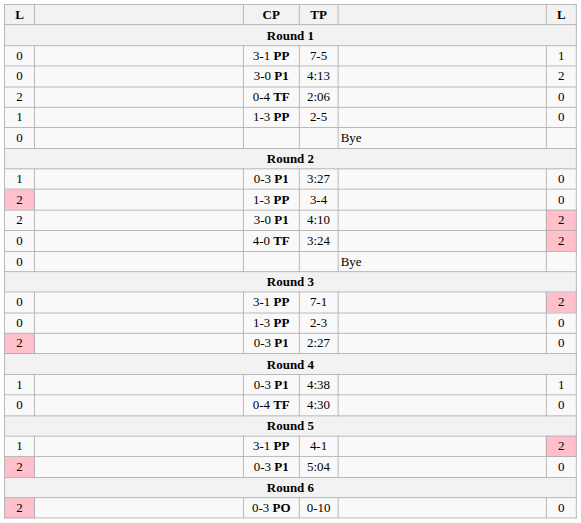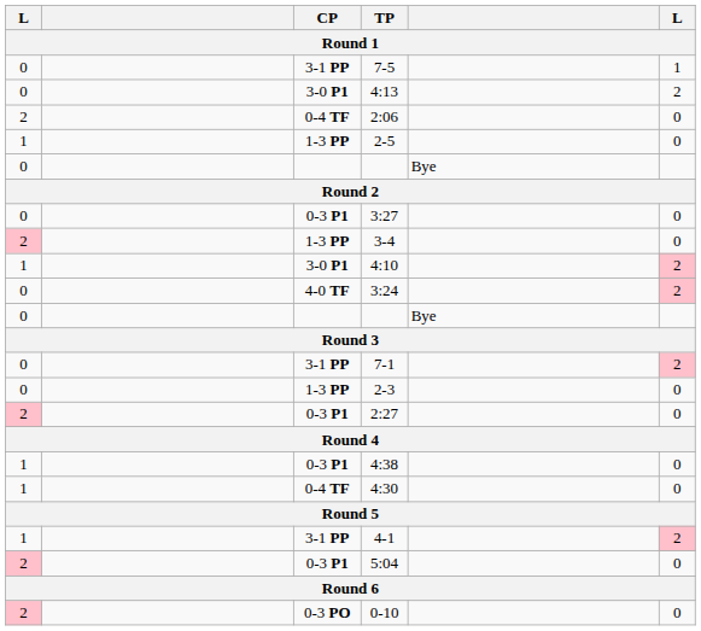3:27 | column 1: 1 -> 0
4:10 | column 1: 2 -> 1
4:38 | column 6: 1 -> 0
4:30 | column 1: 0 -> 1
